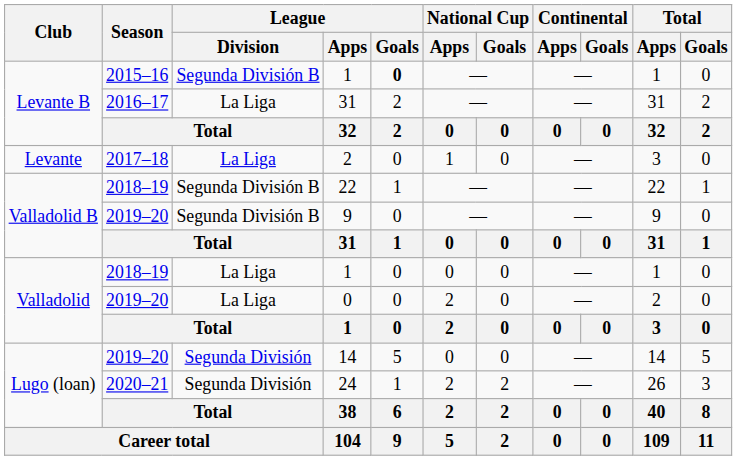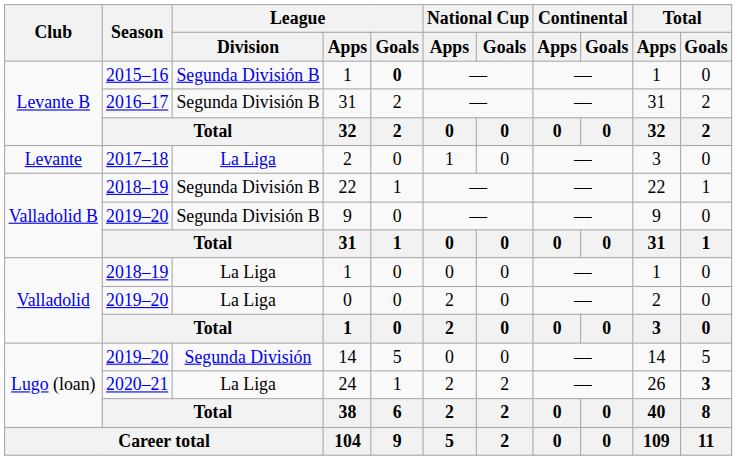2016–17 / 31 | League / Division: La Liga -> Segunda División B
24 | League / Division: Segunda División -> La Liga
24 | Total / Goals: normal -> bold
